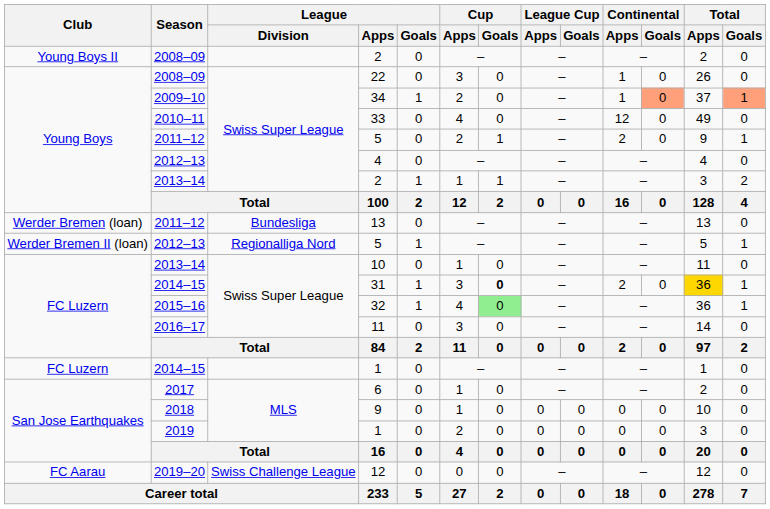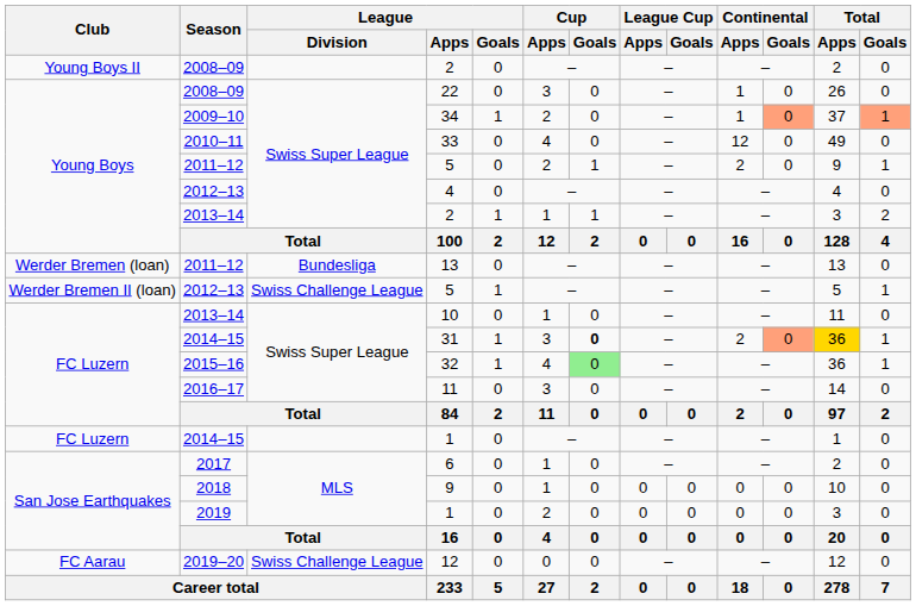2012–13 / 5 | League / Division: Regionalliga Nord -> Swiss Challenge League
31 | Continental / Goals: no background -> lightsalmon background
